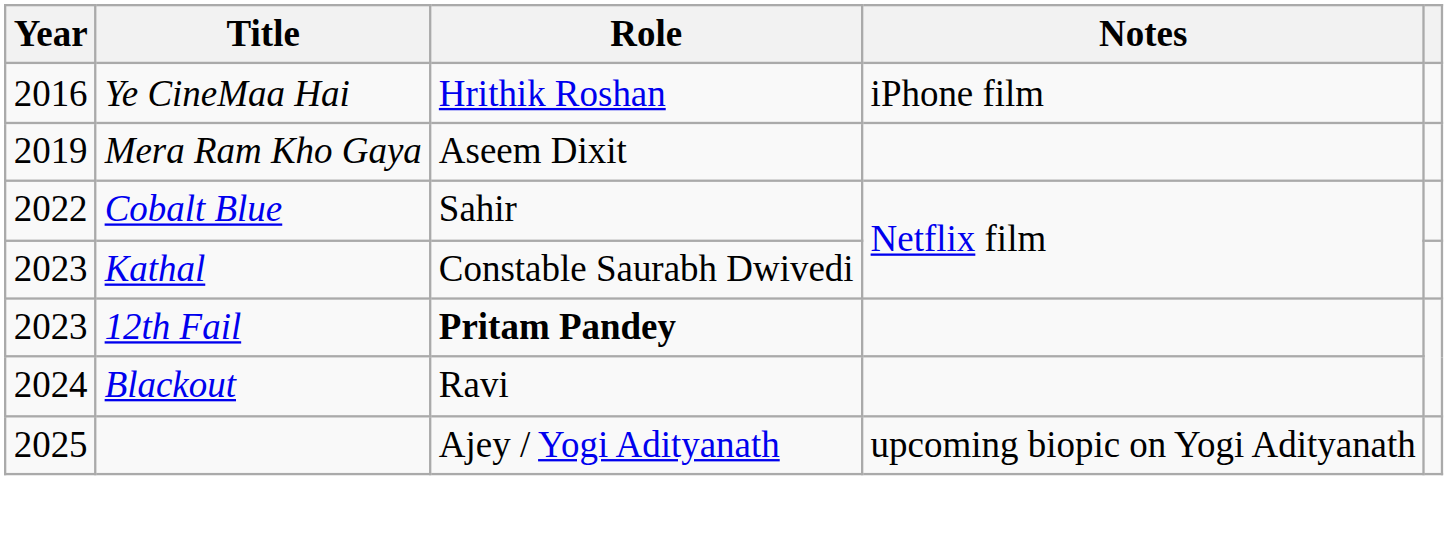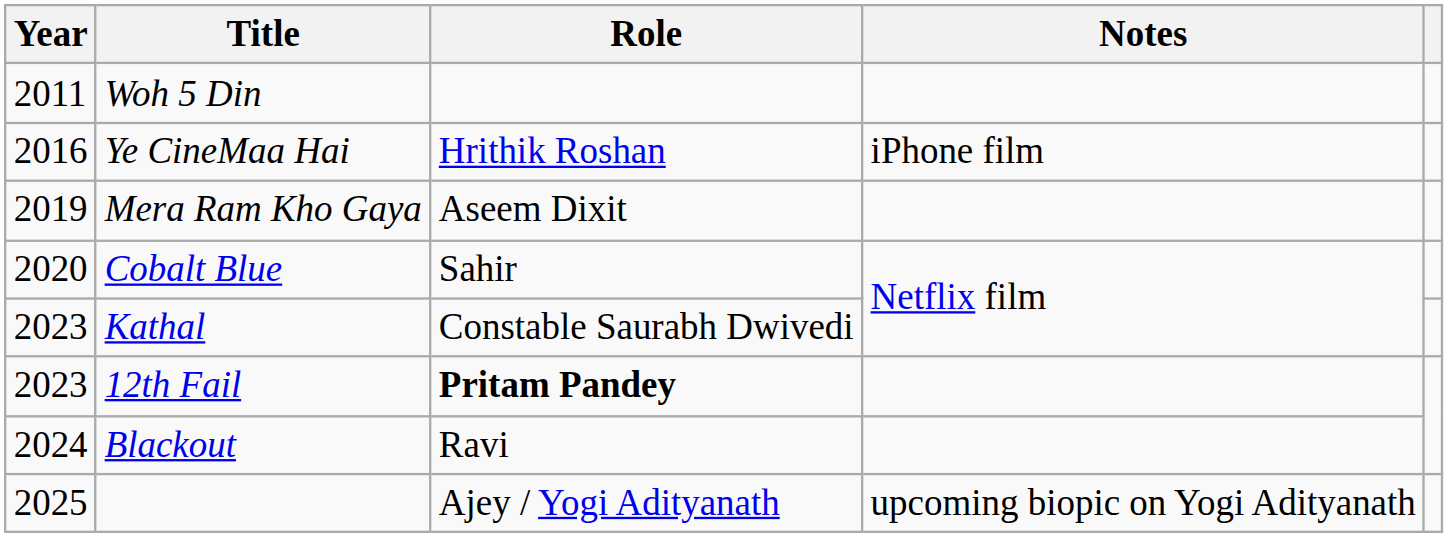+ row: 2011 | Woh 5 Din
Cobalt Blue | Year: 2022 -> 2020
